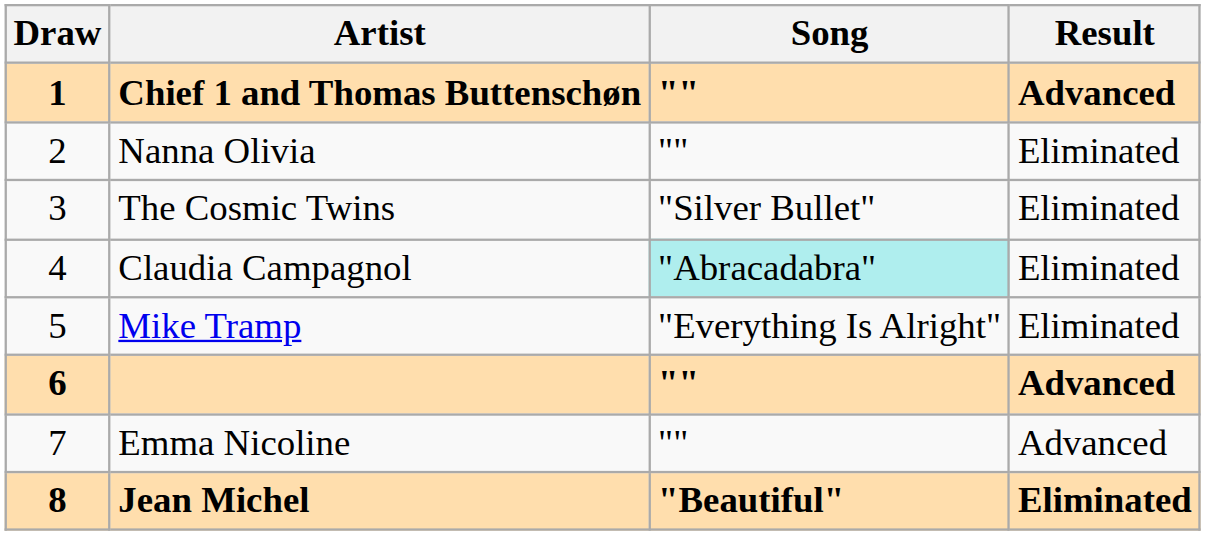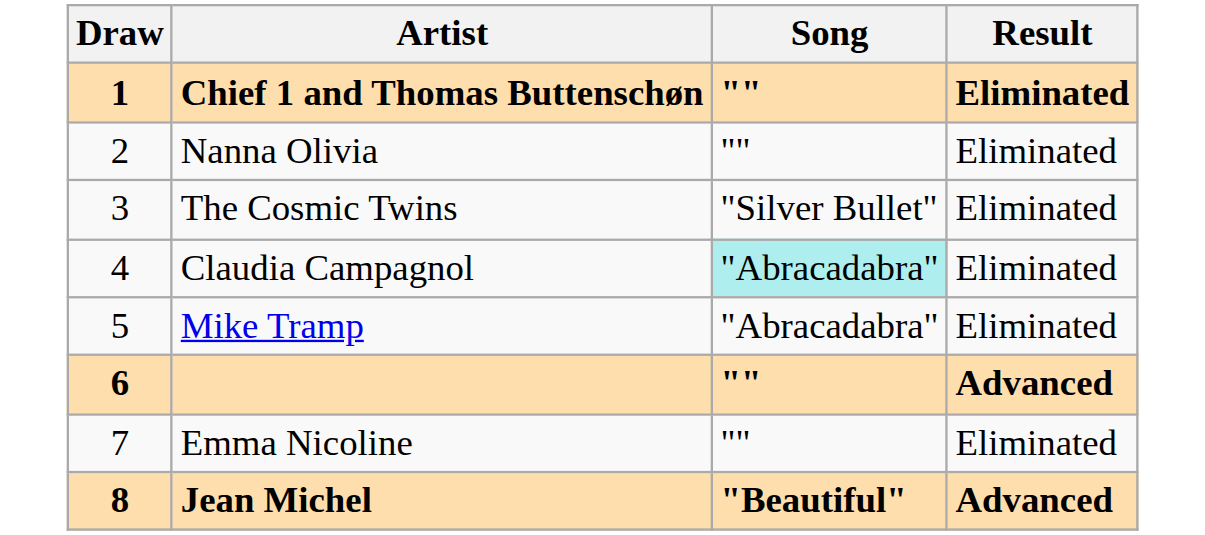Chief 1 and Thomas Buttenschøn | Result: Advanced -> Eliminated
Mike Tramp | Song: "Everything Is Alright" -> "Abracadabra"
Emma Nicoline | Result: Advanced -> Eliminated
Jean Michel | Result: Eliminated -> Advanced
